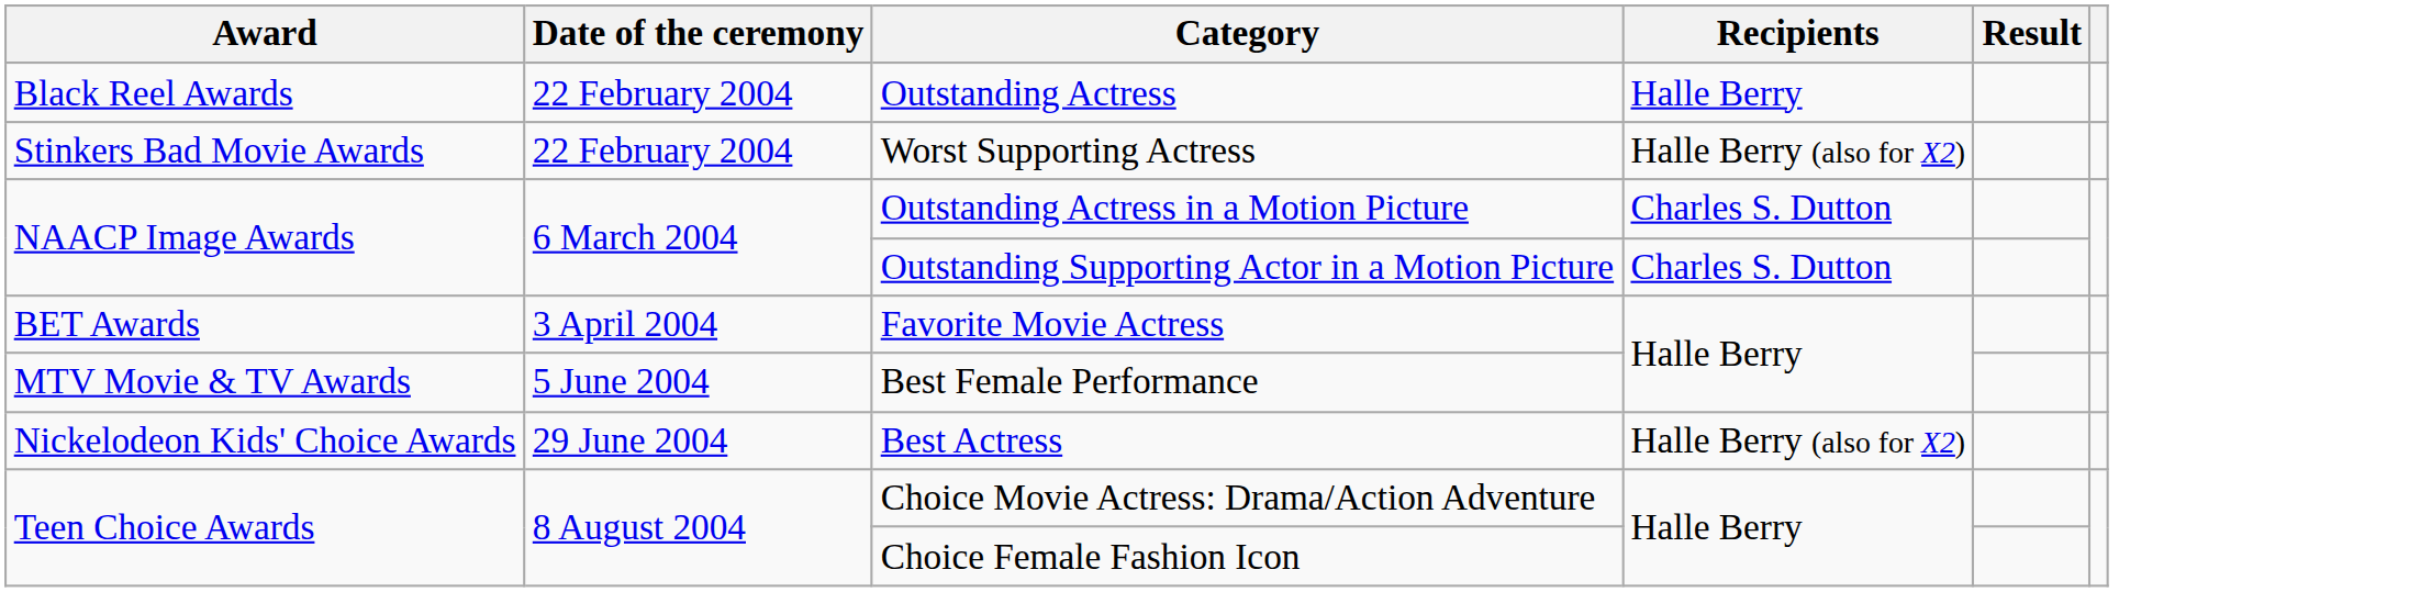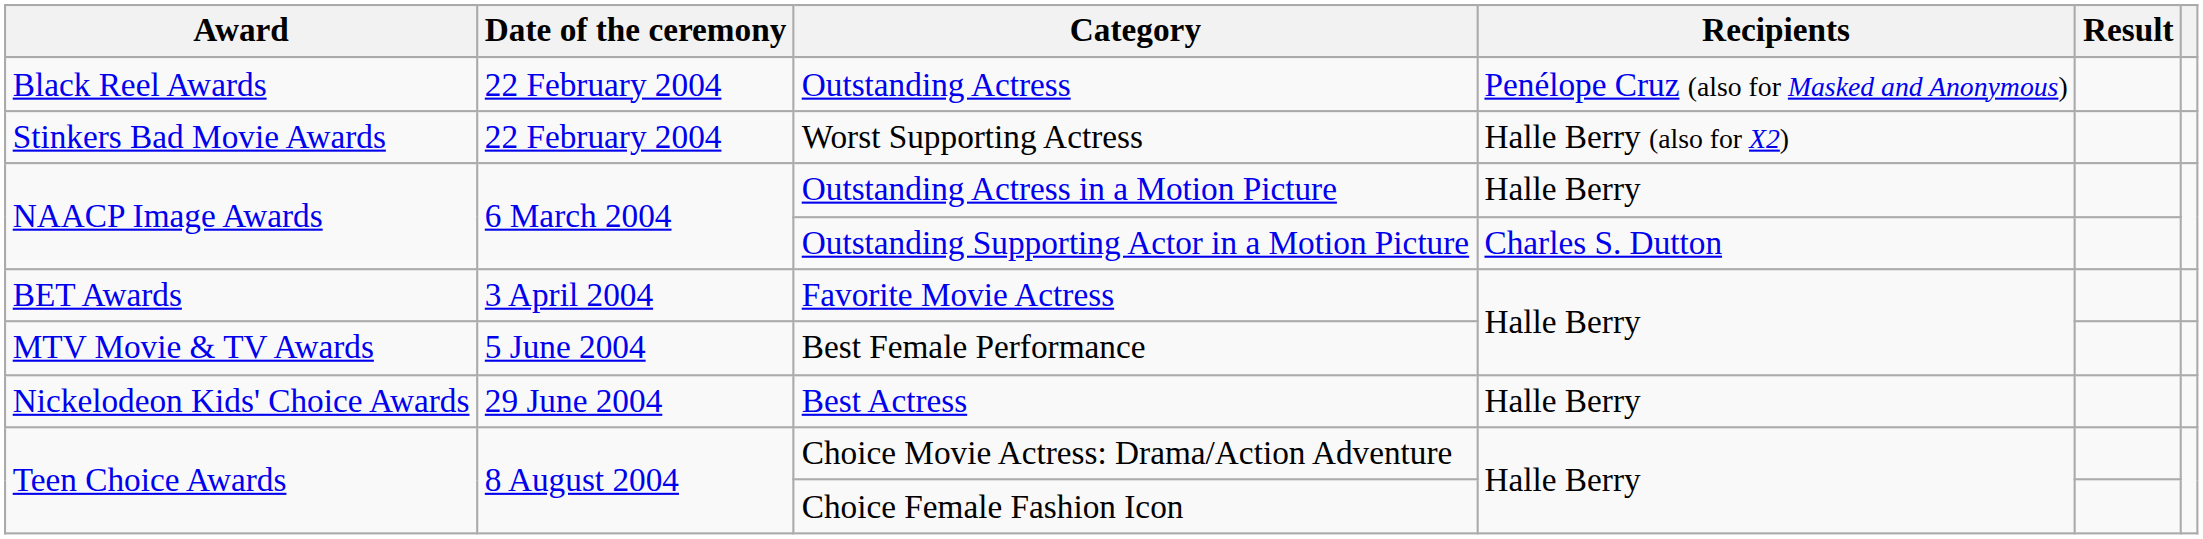Outstanding Actress | Recipients: Halle Berry -> Penélope Cruz (also for Masked and Anonymous)
Outstanding Actress in a Motion Picture | Recipients: Charles S. Dutton -> Halle Berry
Best Actress | Recipients: Halle Berry (also for X2) -> Halle Berry
